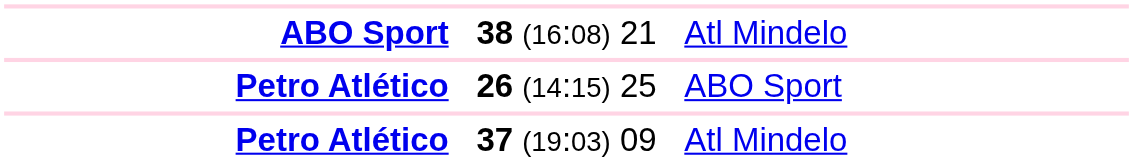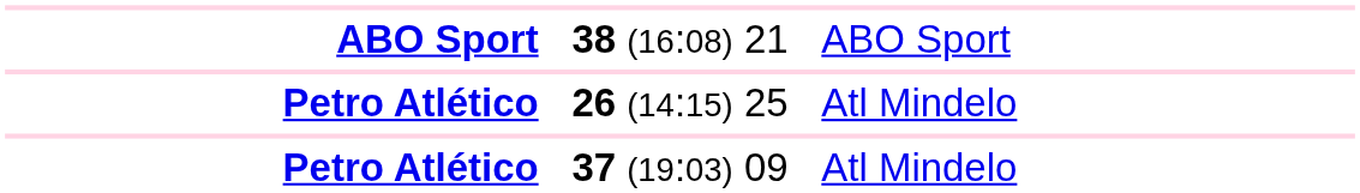38 (16:08) 21 | column 3: Atl Mindelo -> ABO Sport
26 (14:15) 25 | column 3: ABO Sport -> Atl Mindelo
